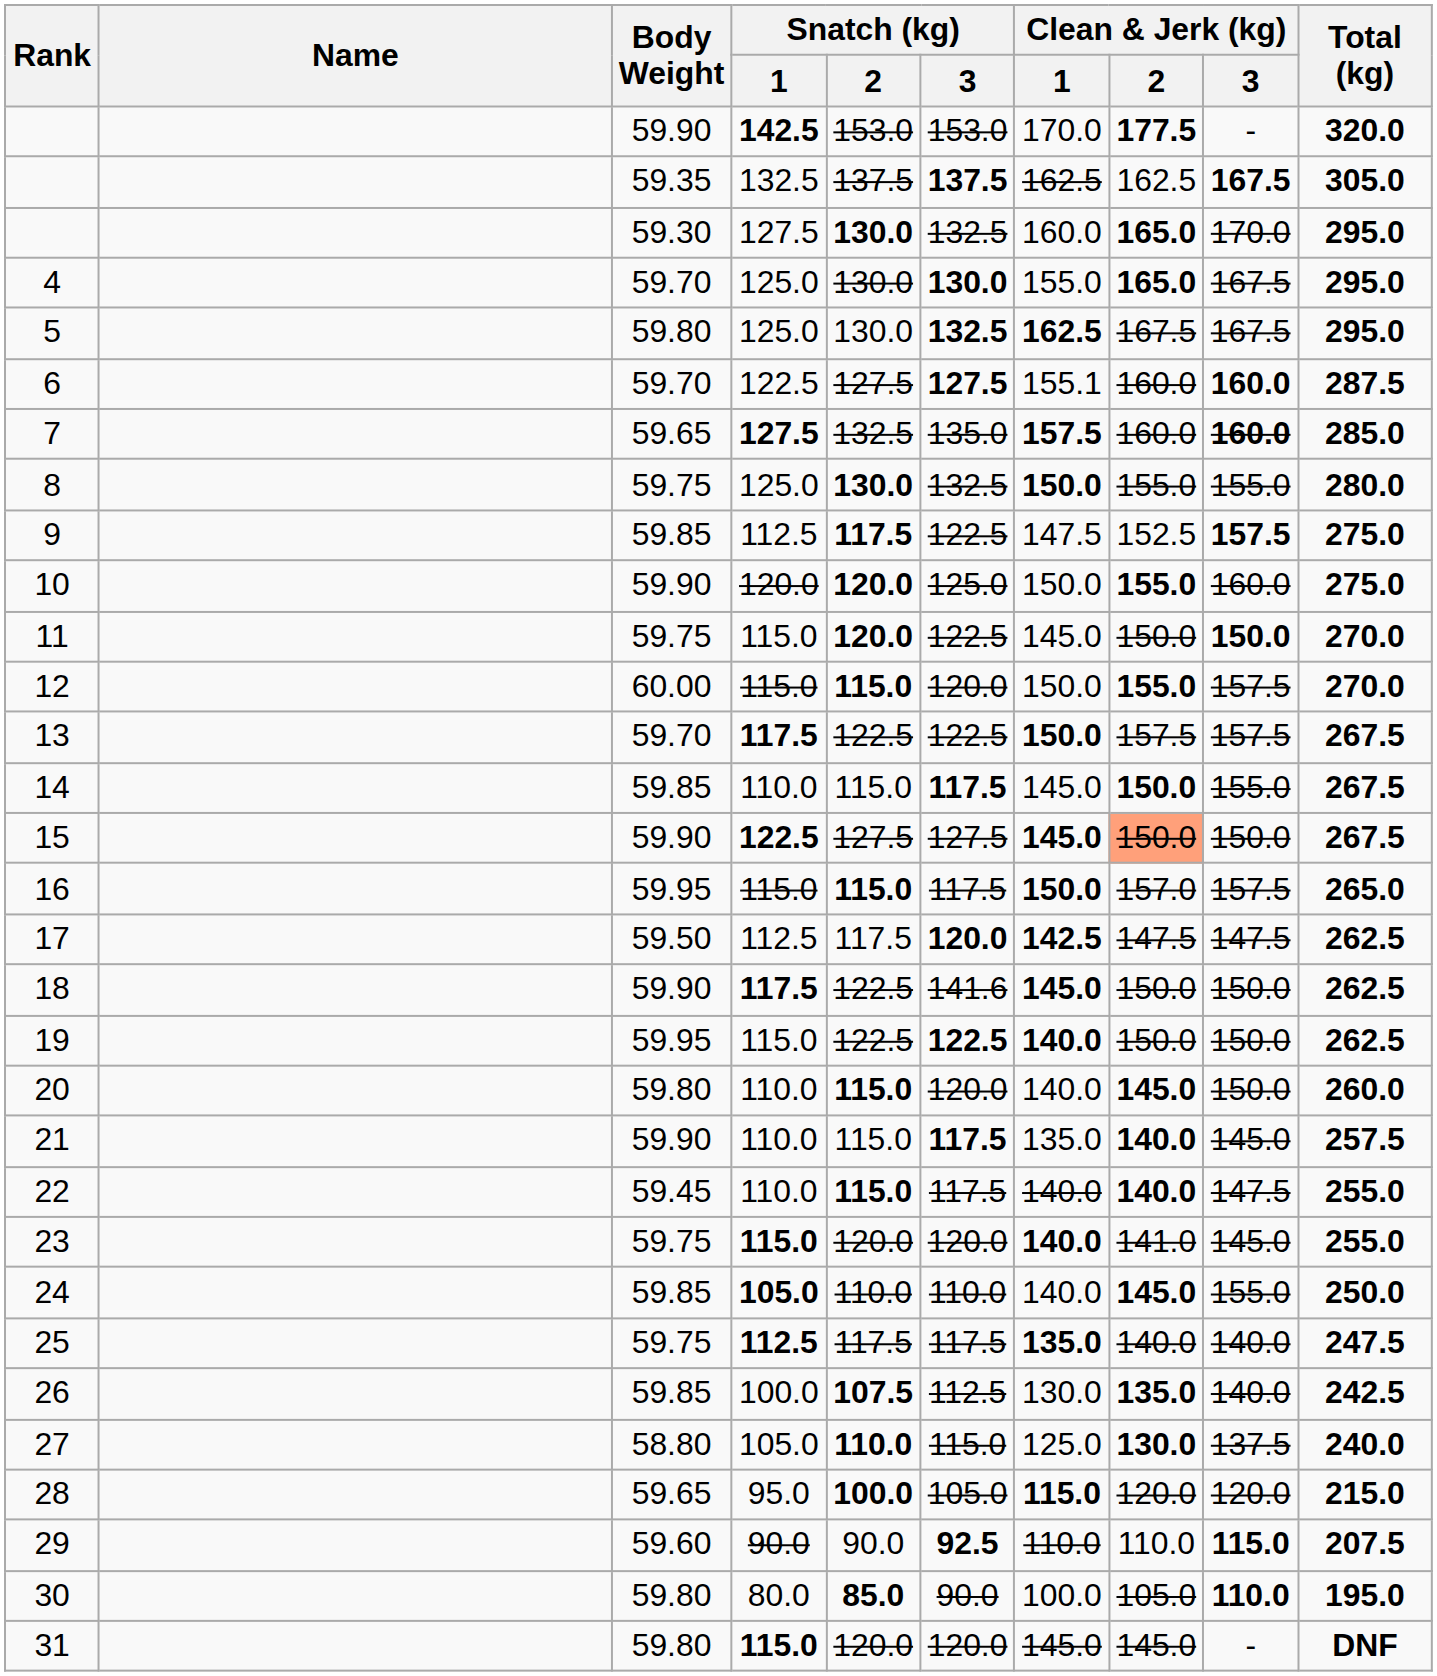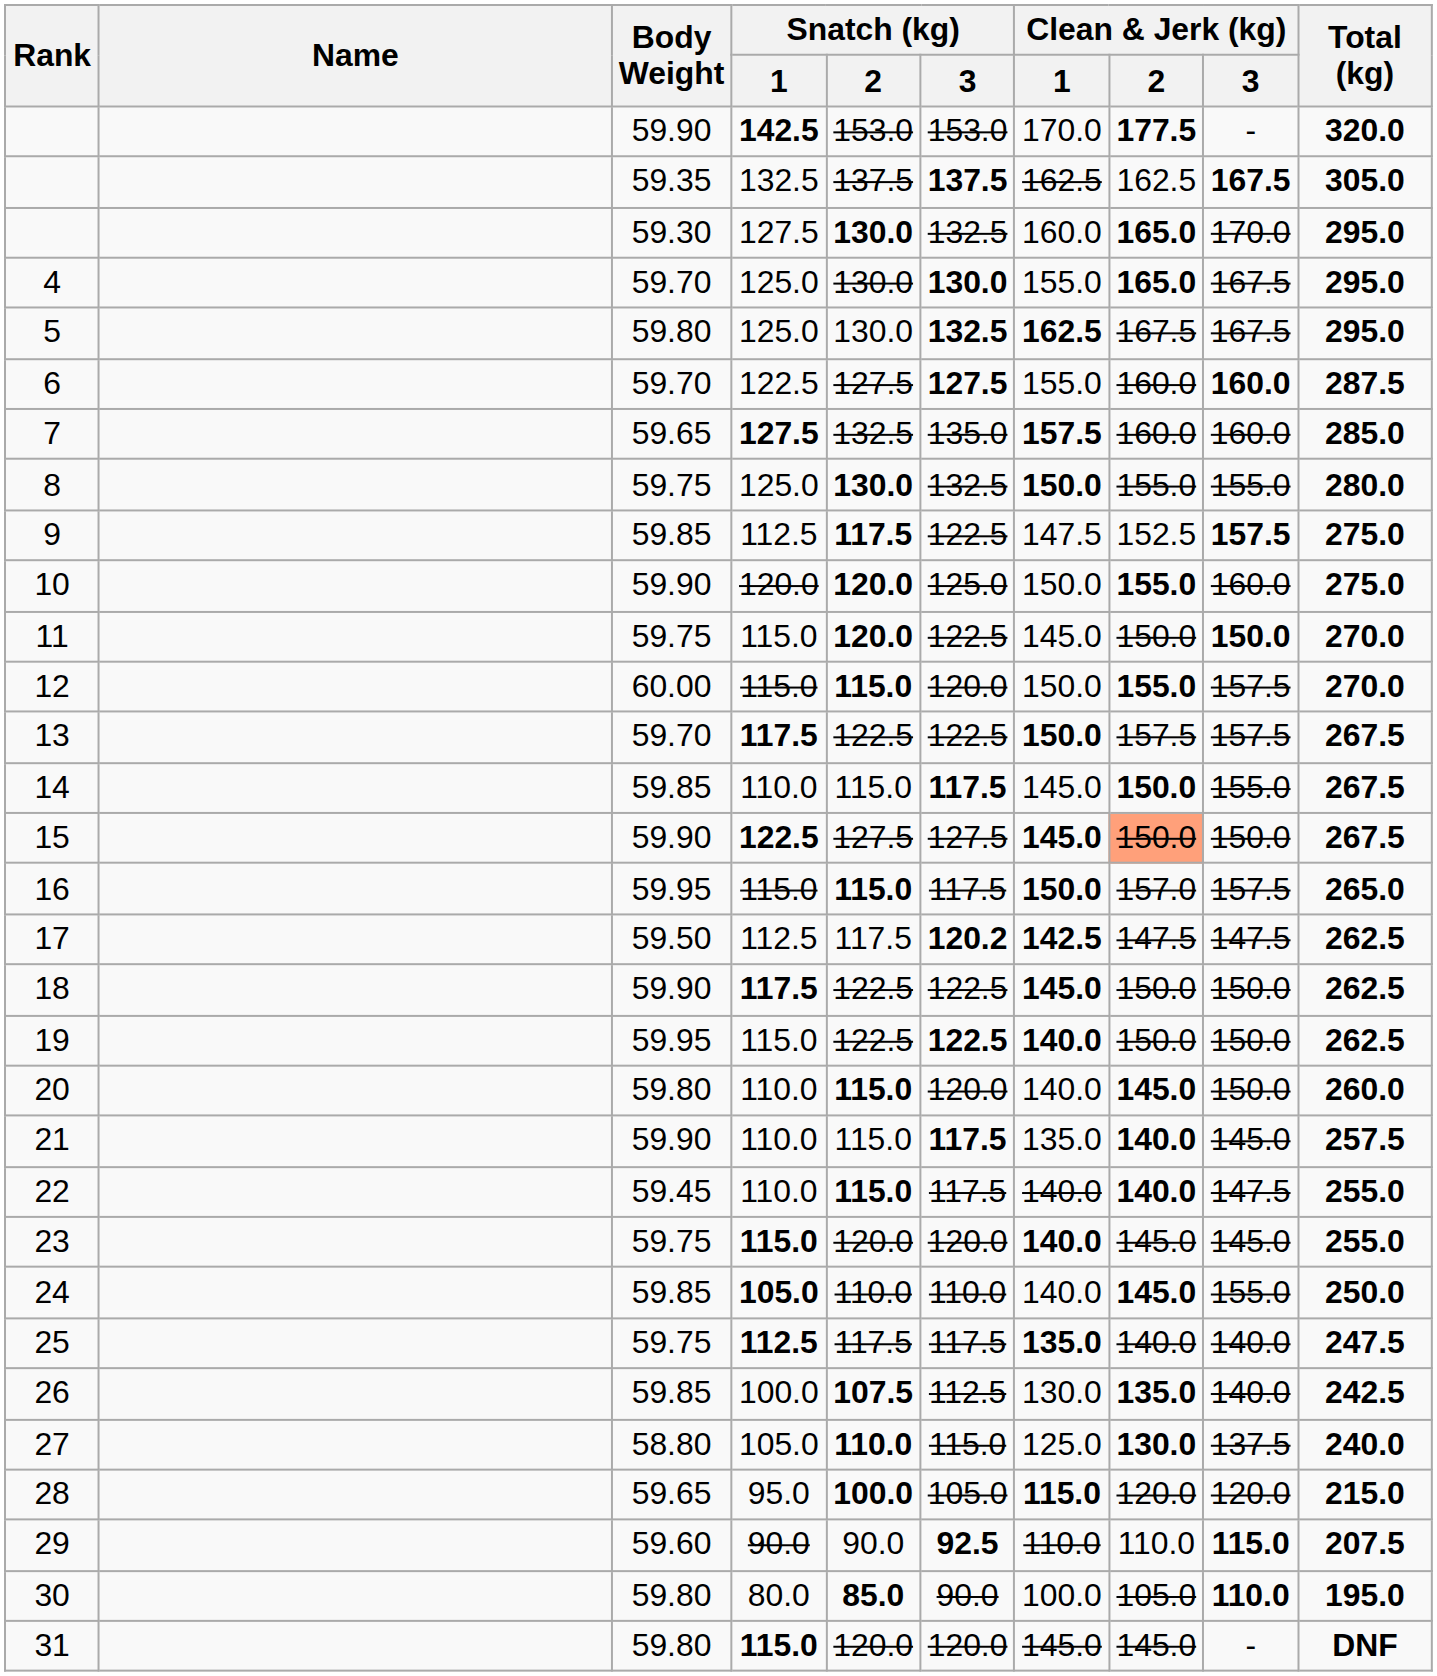6 | Clean & Jerk (kg) / 1: 155.1 -> 155.0
7 | Clean & Jerk (kg) / 3: bold -> normal
17 | Snatch (kg) / 3: 120.0 -> 120.2
18 | Snatch (kg) / 3: 141.6 -> 122.5
23 | Clean & Jerk (kg) / 2: 141.0 -> 145.0
